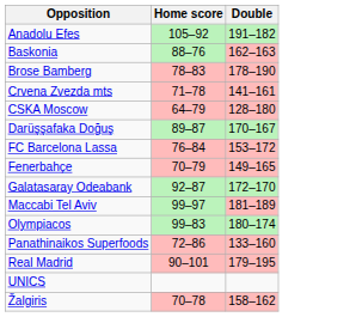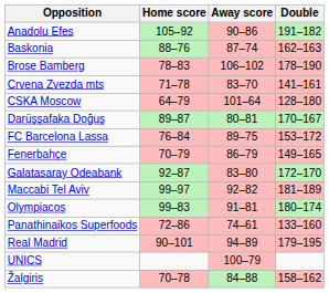+ column: Away score | 90–86 | 87–74 | 106–102 | 83–70 | 101–64 | 80–81 | 89–75 | 86–79 | 83–80 | 92–82 | 91–81 | 74–61 | 94–89 | 100–79 | 84–88
